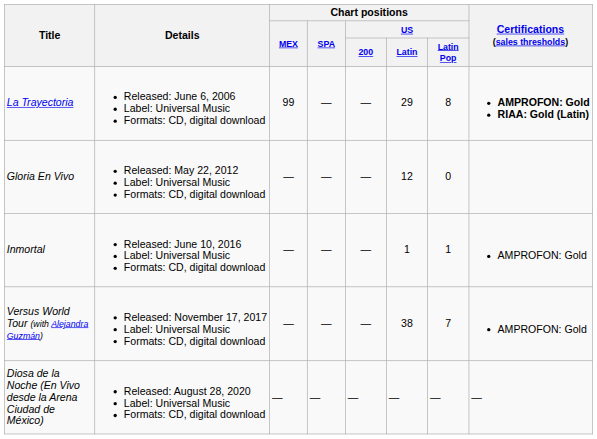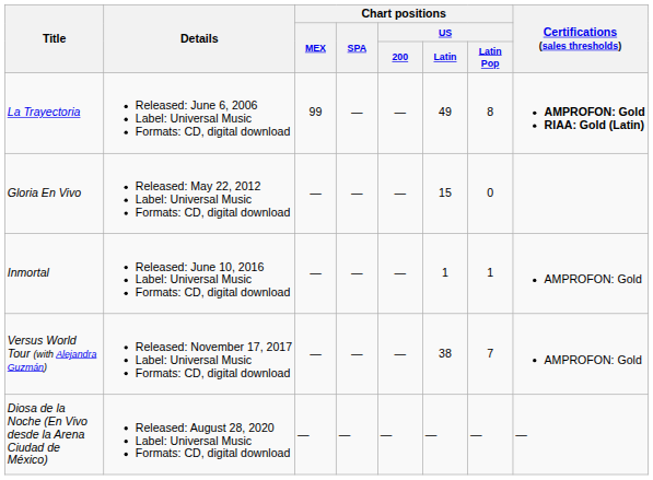La Trayectoria | Chart positions / US / Latin: 29 -> 49
Gloria En Vivo | Chart positions / US / Latin: 12 -> 15
